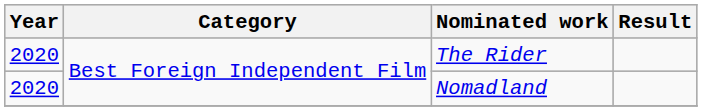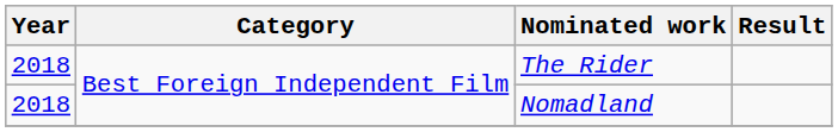The Rider | Year: 2020 -> 2018
Nomadland | Year: 2020 -> 2018
